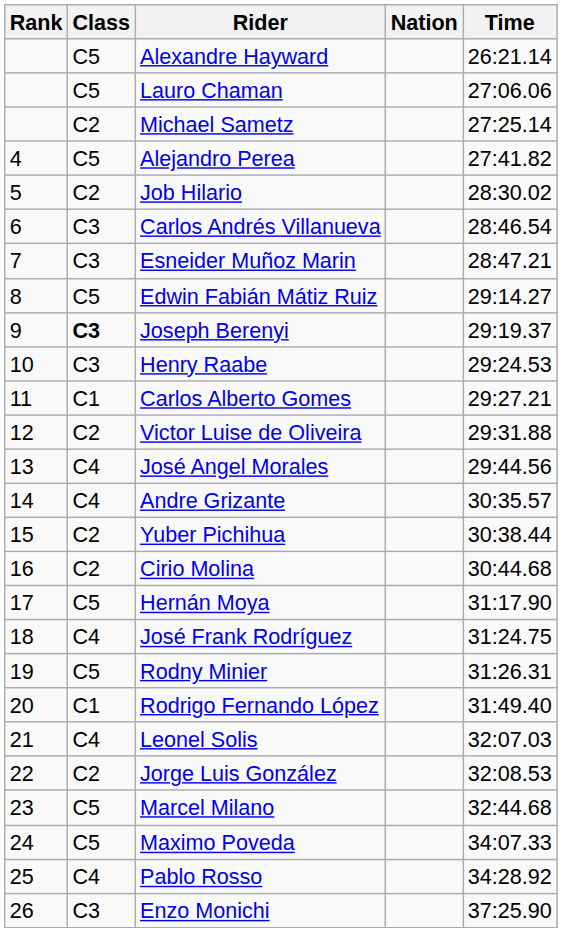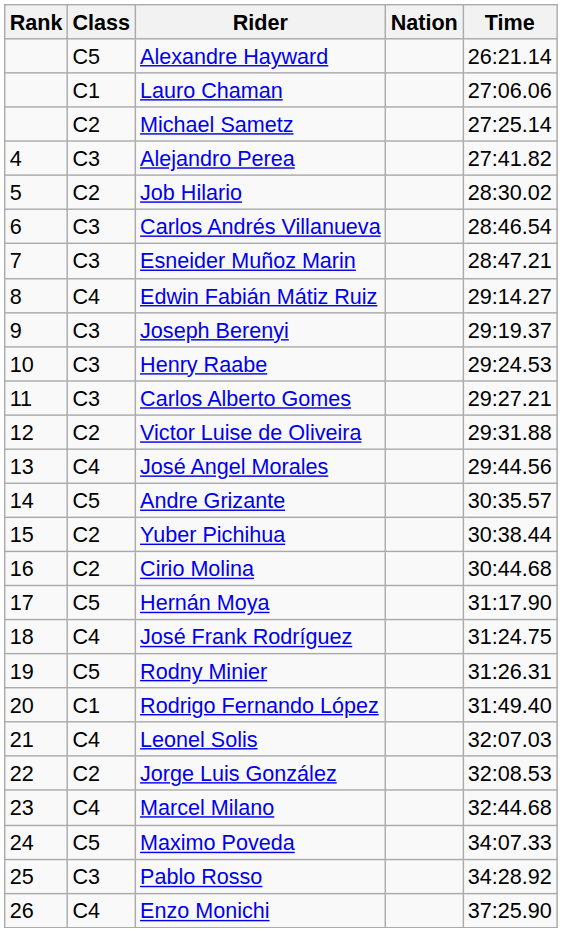Lauro Chaman | Class: C5 -> C1
Alejandro Perea | Class: C5 -> C3
Edwin Fabián Mátiz Ruiz | Class: C5 -> C4
Joseph Berenyi | Class: bold -> normal
Carlos Alberto Gomes | Class: C1 -> C3
Andre Grizante | Class: C4 -> C5
Marcel Milano | Class: C5 -> C4
Pablo Rosso | Class: C4 -> C3
Enzo Monichi | Class: C3 -> C4
